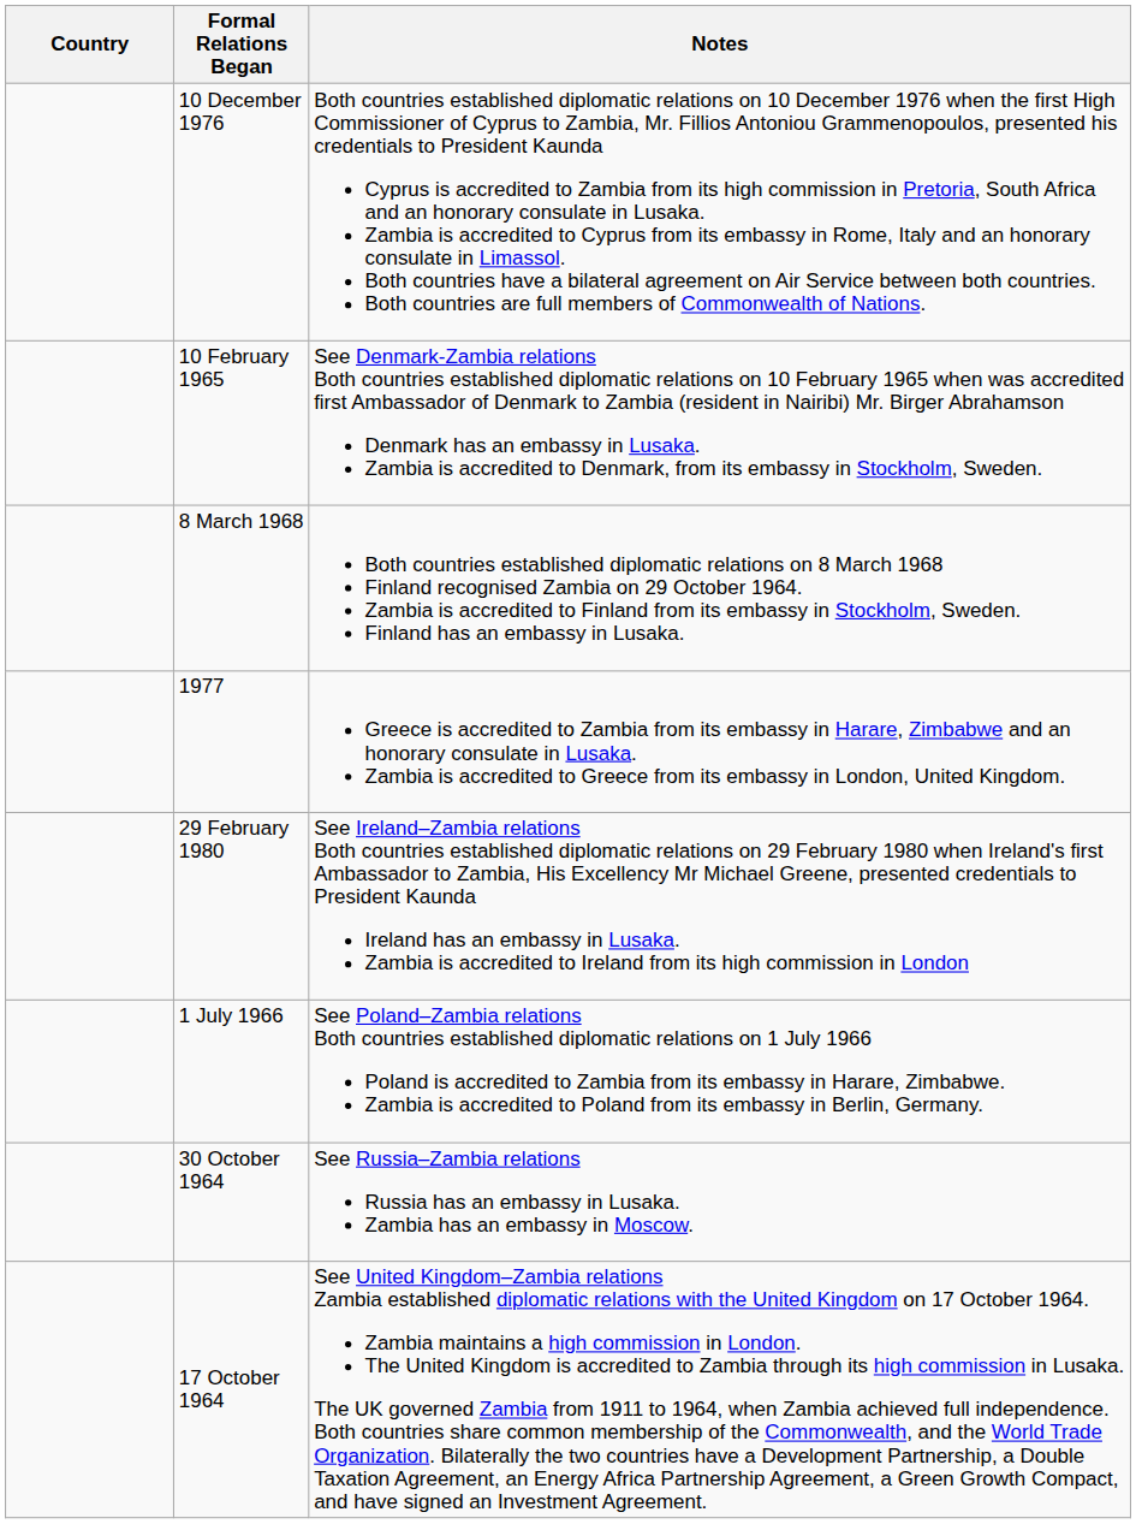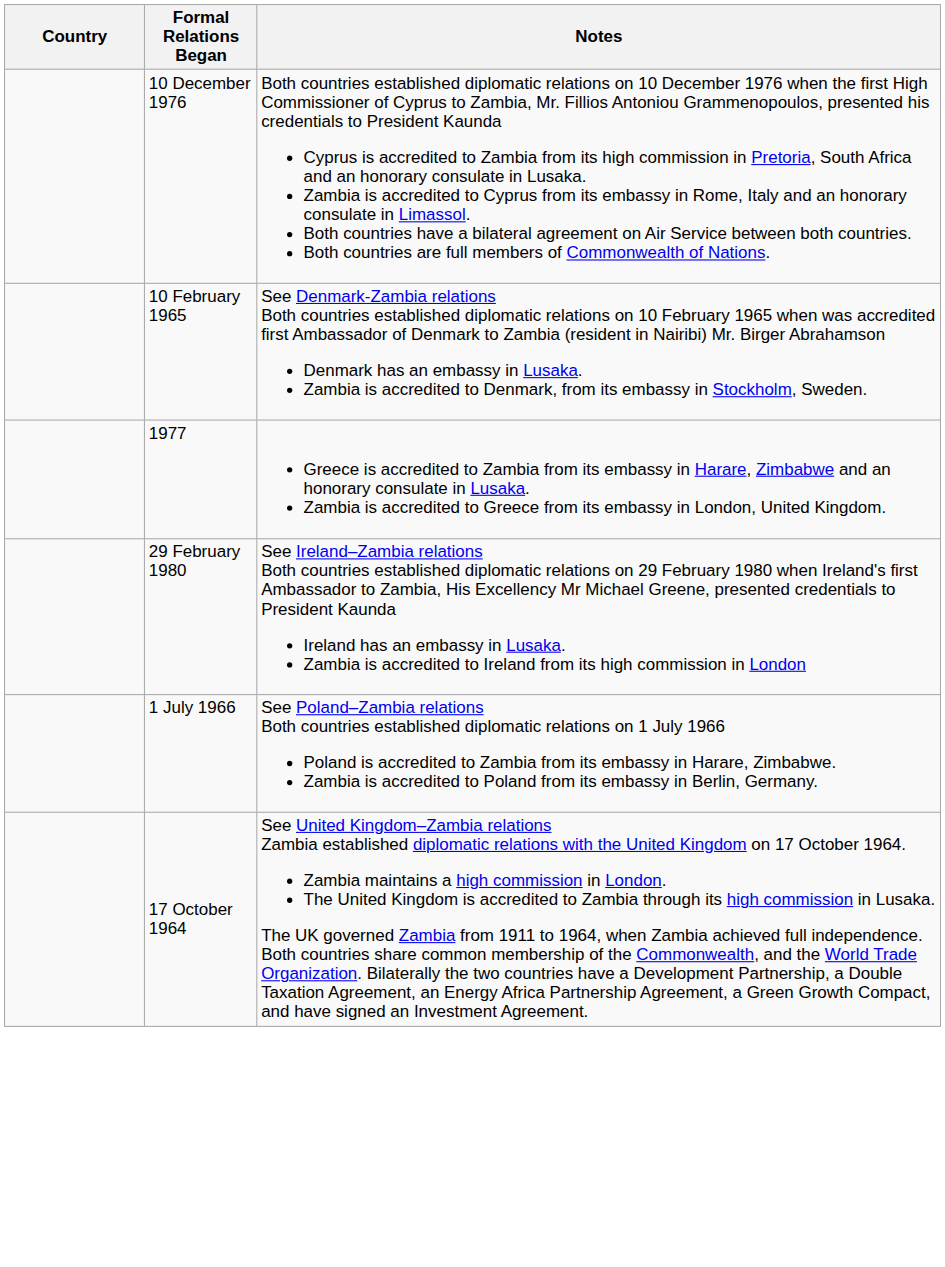- row: 8 March 1968 | Both countries established diplomatic relations on 8 March 1968 Finland recognised Zambia on 29 October 1964. Zambia is accredited to Finland from its embassy in Stockholm, Sweden. Finland has an embassy in Lusaka.
- row: 30 October 1964 | See Russia–Zambia relations Russia has an embassy in Lusaka. Zambia has an embassy in Moscow.
